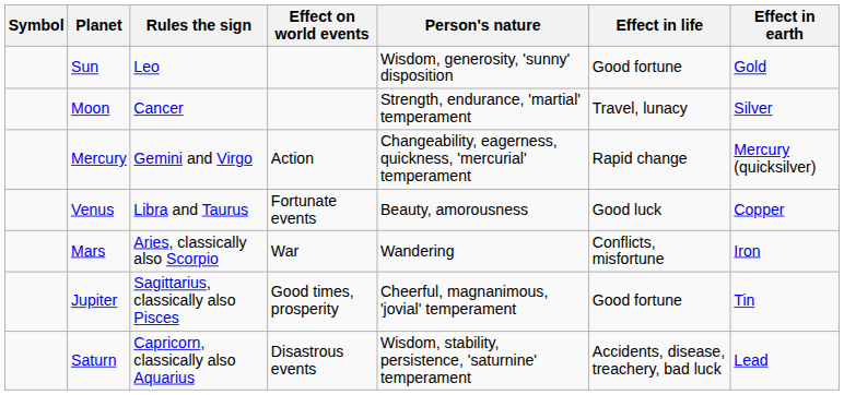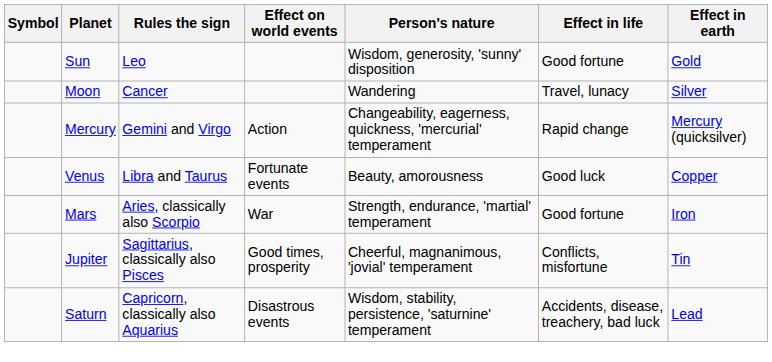Moon | Person's nature: Strength, endurance, 'martial' temperament -> Wandering
Mars | Person's nature: Wandering -> Strength, endurance, 'martial' temperament
Mars | Effect in life: Conflicts, misfortune -> Good fortune
Jupiter | Effect in life: Good fortune -> Conflicts, misfortune
